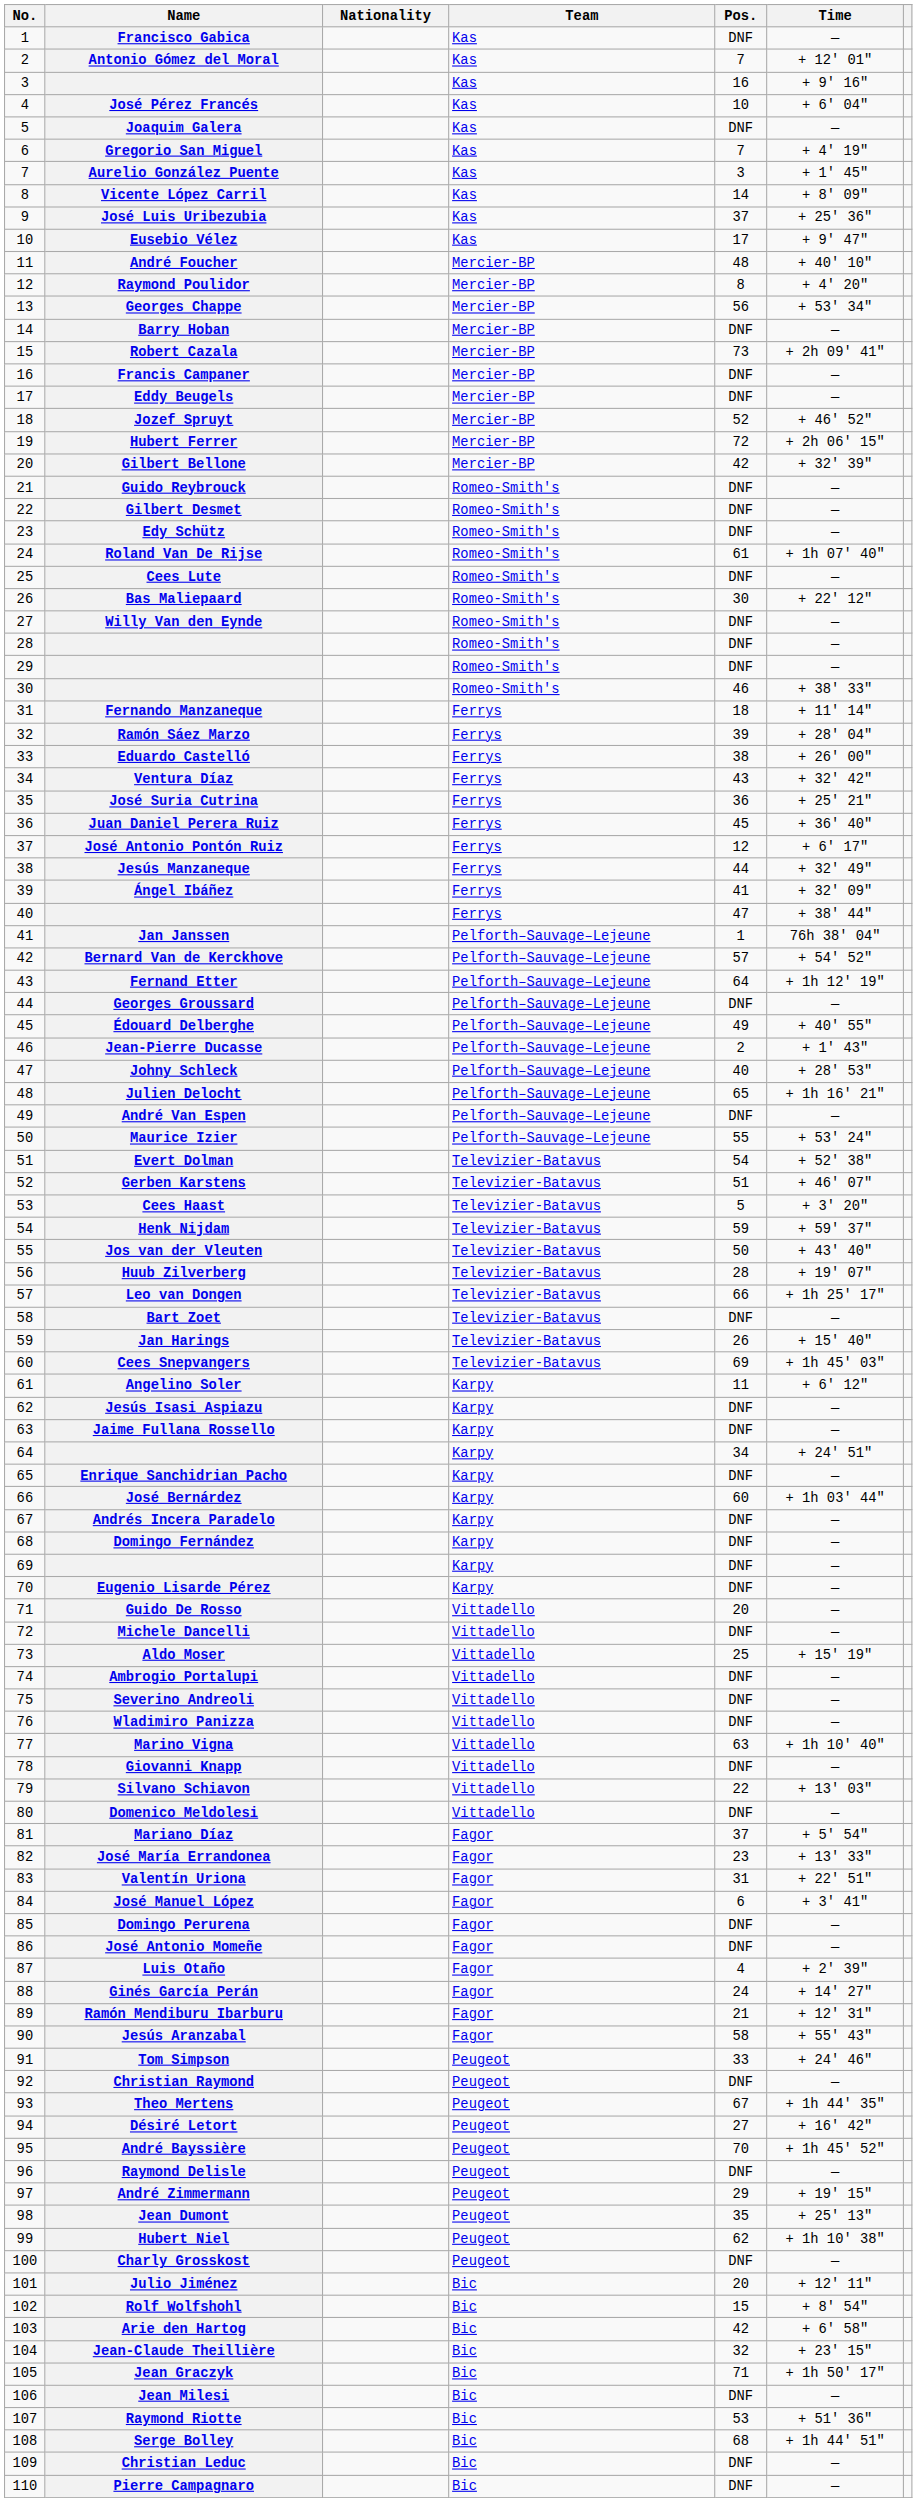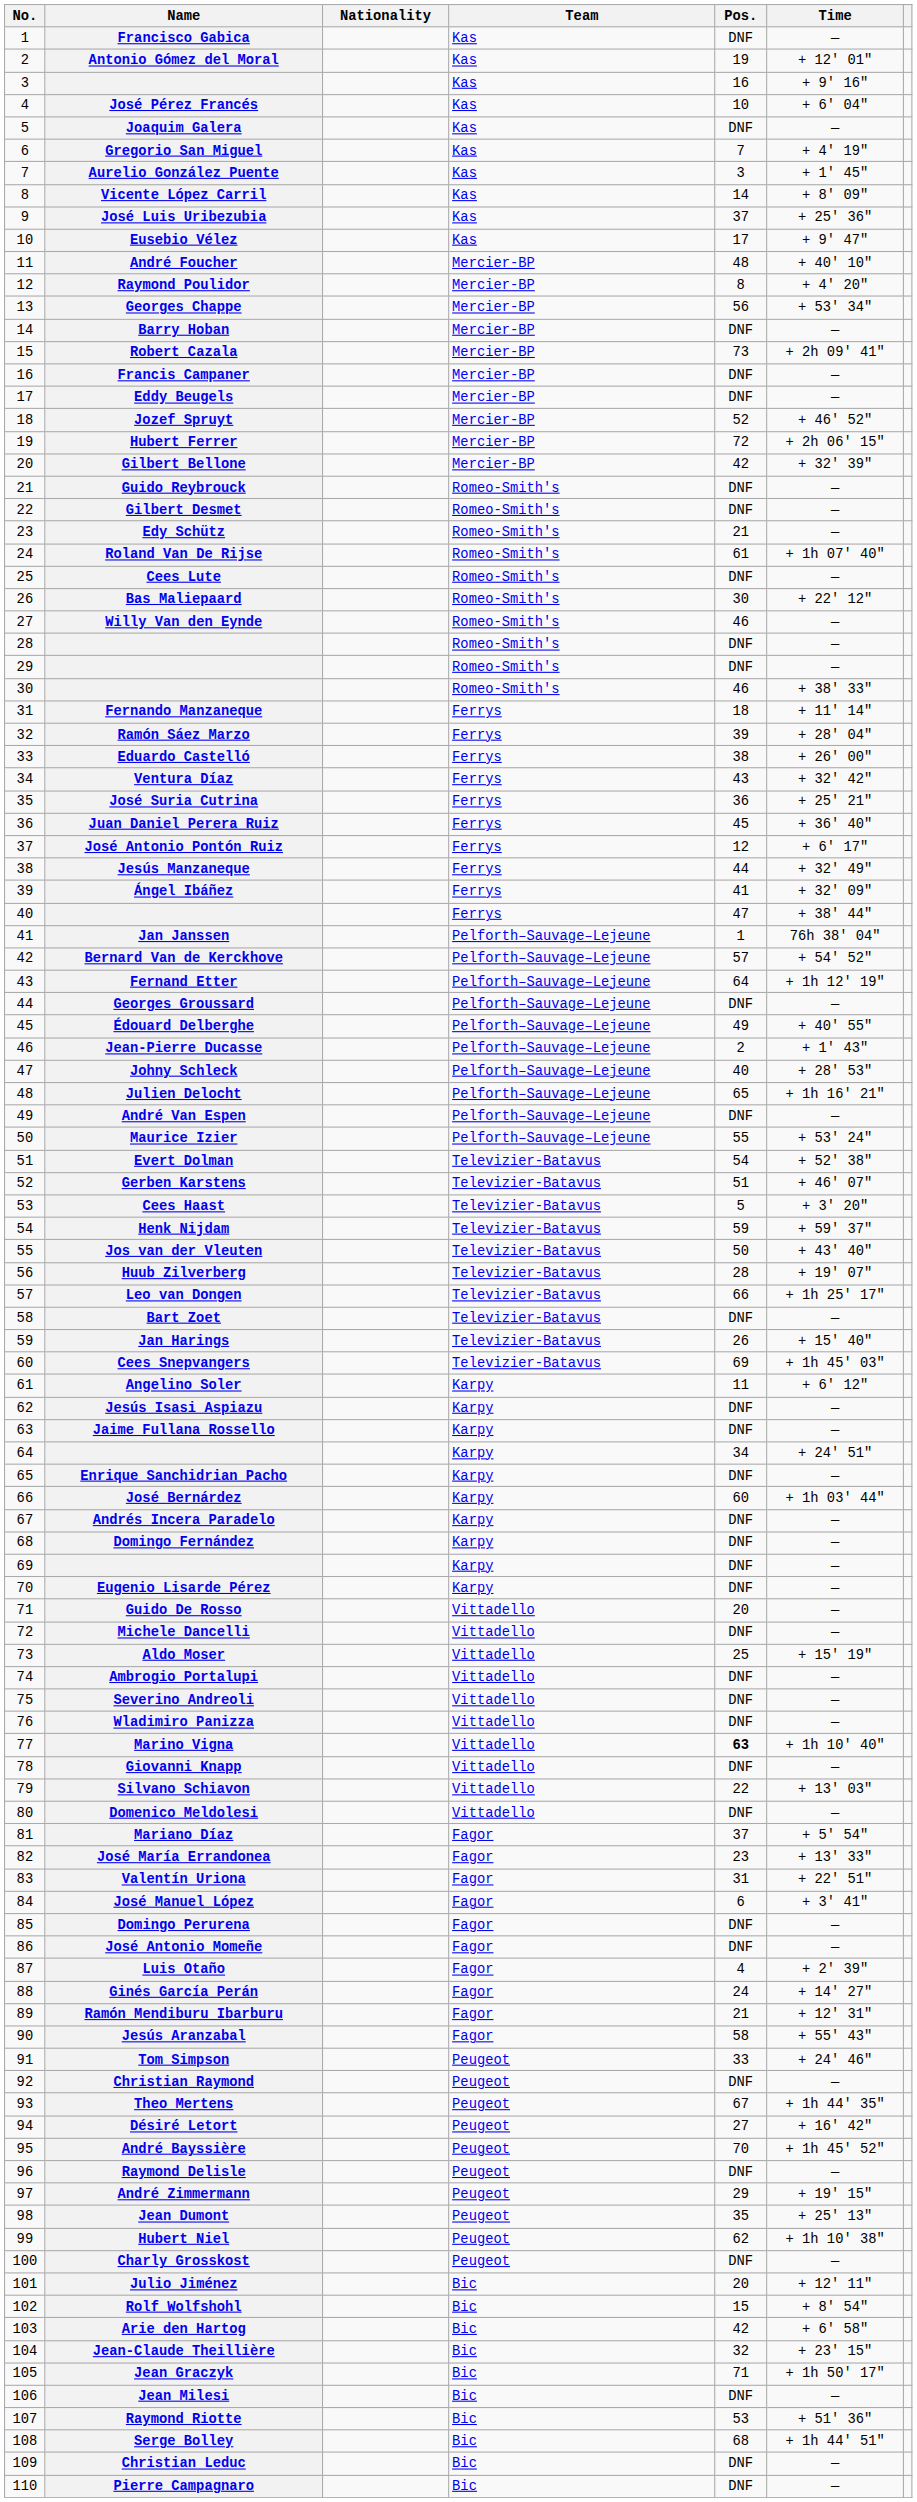Antonio Gómez del Moral | Pos.: 7 -> 19
Edy Schütz | Pos.: DNF -> 21
Willy Van den Eynde | Pos.: DNF -> 46
Marino Vigna | Pos.: normal -> bold
